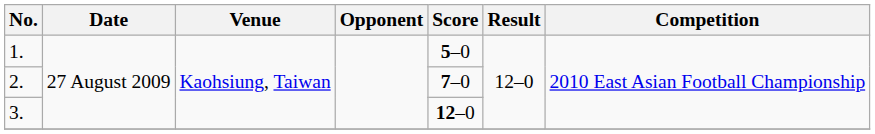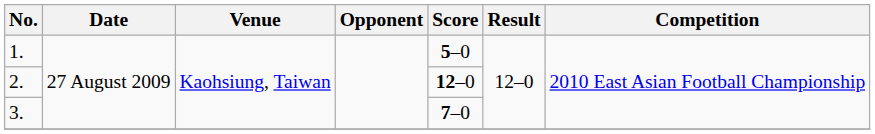2. | Score: 7–0 -> 12–0
3. | Score: 12–0 -> 7–0
